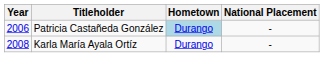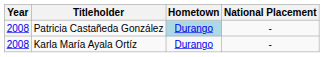Patricia Castañeda González | Year: 2006 -> 2008
